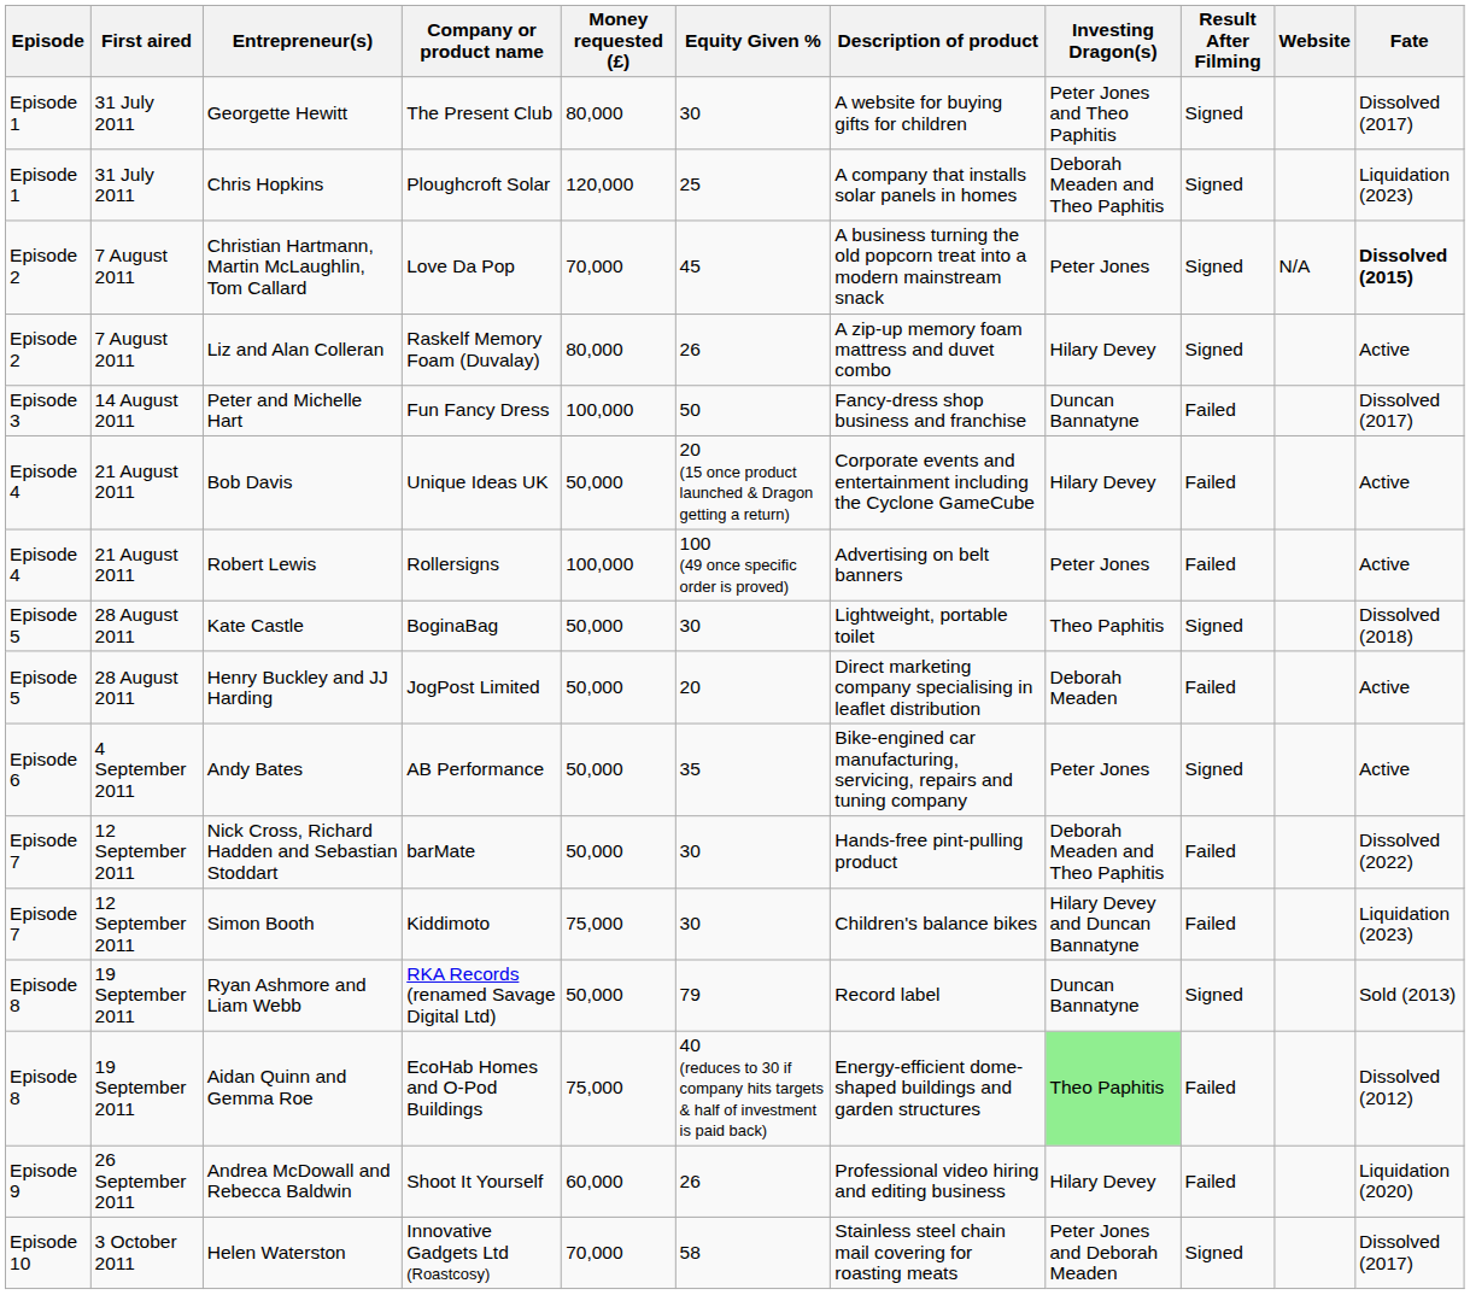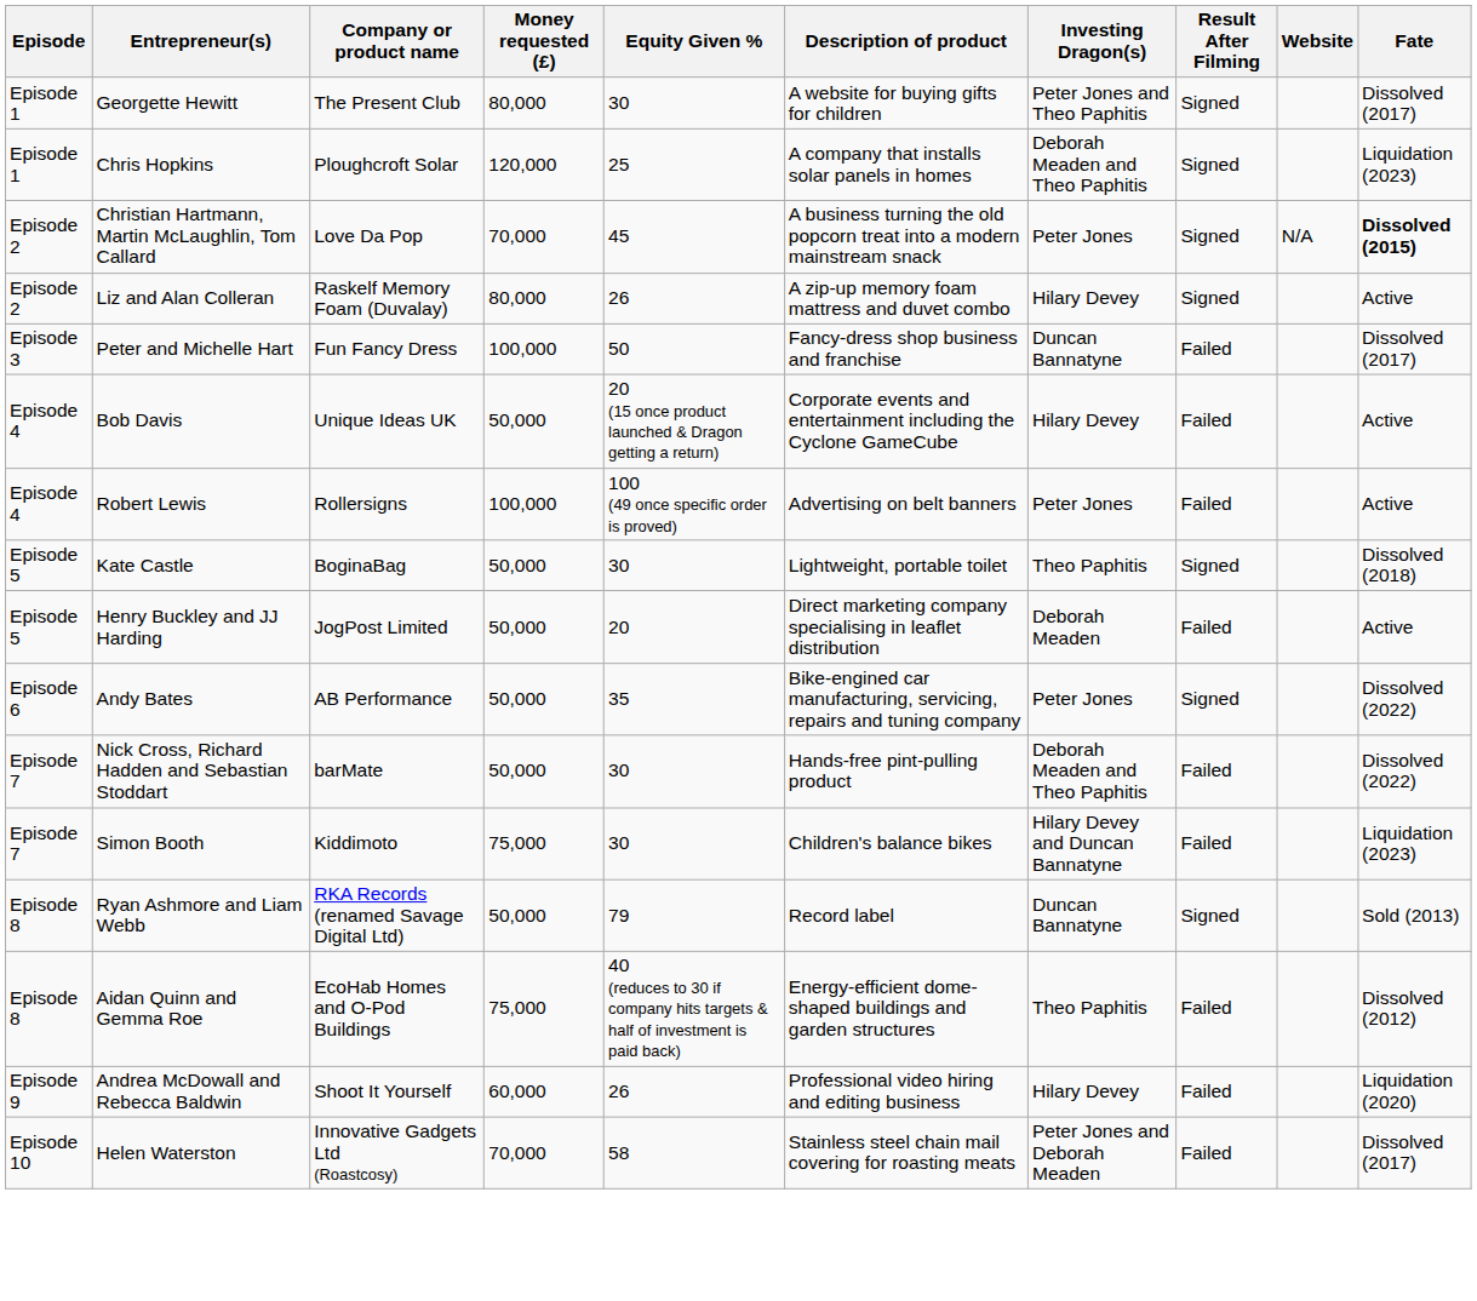- column: First aired | 31 July 2011 | 31 July 2011 | 7 August 2011 | 7 August 2011 | 14 August 2011 | 21 August 2011 | 21 August 2011 | 28 August 2011 | 28 August 2011 | 4 September 2011 | 12 September 2011 | 12 September 2011 | 19 September 2011 | 19 September 2011 | 26 September 2011 | 3 October 2011
Andy Bates | Fate: Active -> Dissolved (2022)
Aidan Quinn and Gemma Roe | Investing Dragon(s): lightgreen background -> no background
Helen Waterston | Result After Filming: Signed -> Failed
